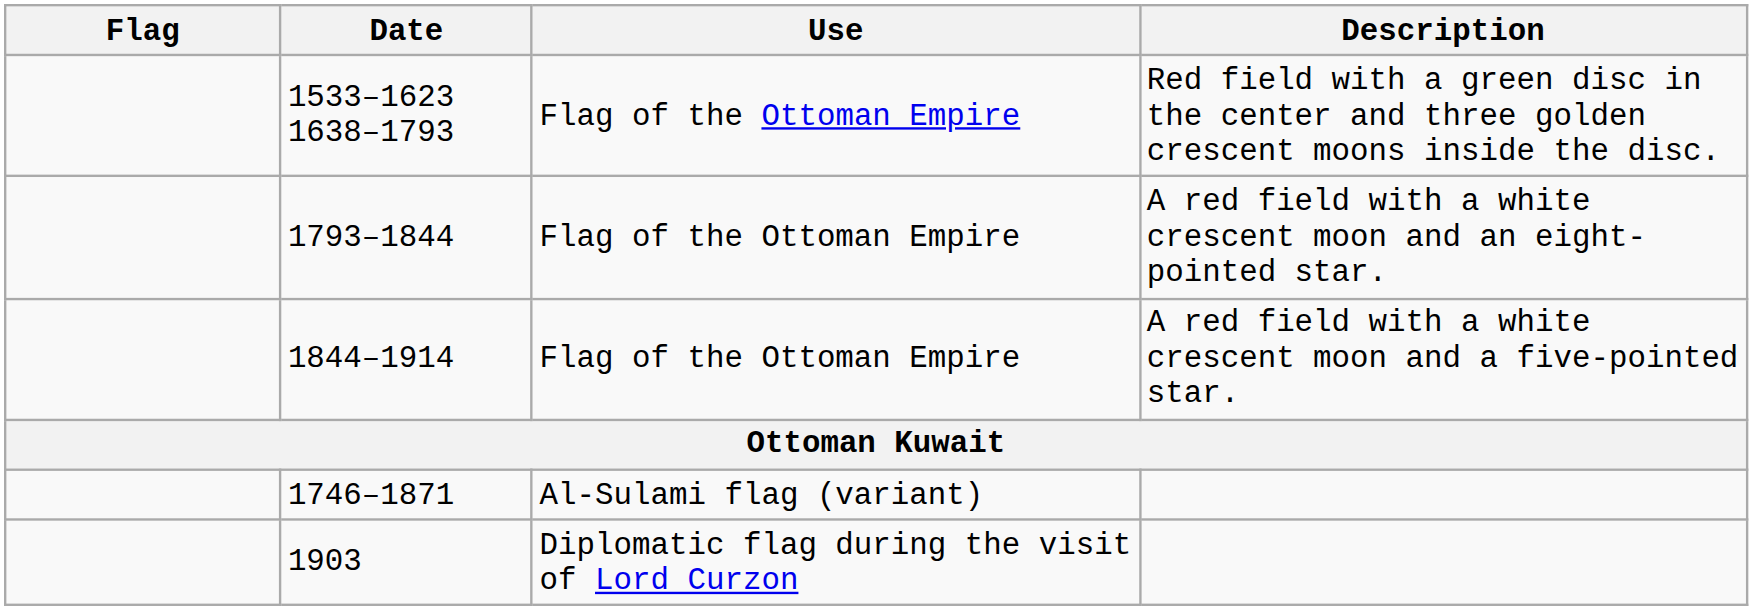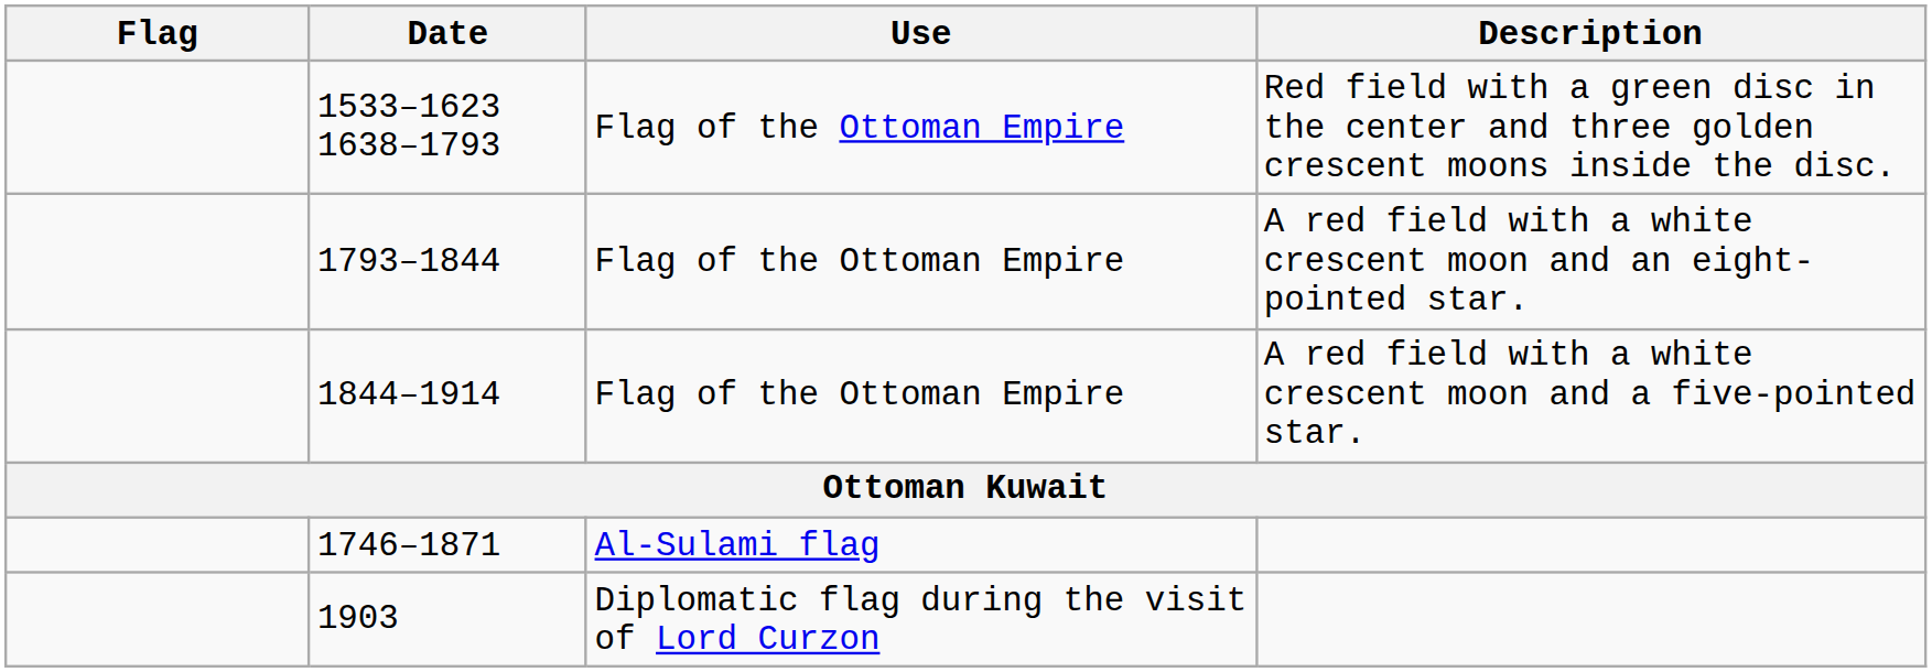+ row: 1746–1871 | Al-Sulami flag
- row: 1746–1871 | Al-Sulami flag (variant)
